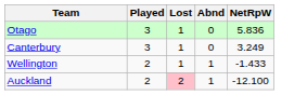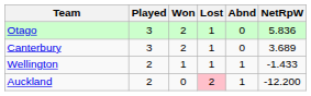+ column: Won | 2 | 2 | 1 | 0
Canterbury | NetRpW: 3.249 -> 3.689
Auckland | NetRpW: -12.100 -> -12.200
